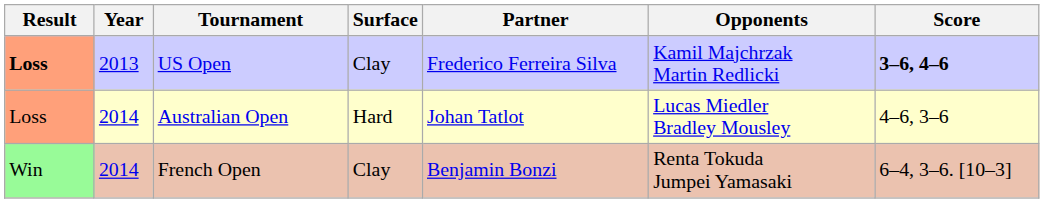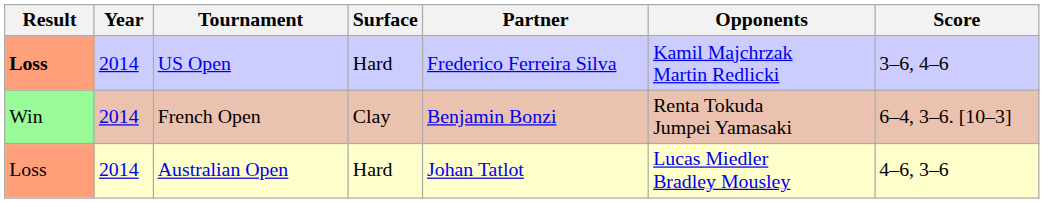US Open | Year: 2013 -> 2014
US Open | Surface: Clay -> Hard
US Open | Score: bold -> normal
rows swapped: Australian Open <-> French Open
